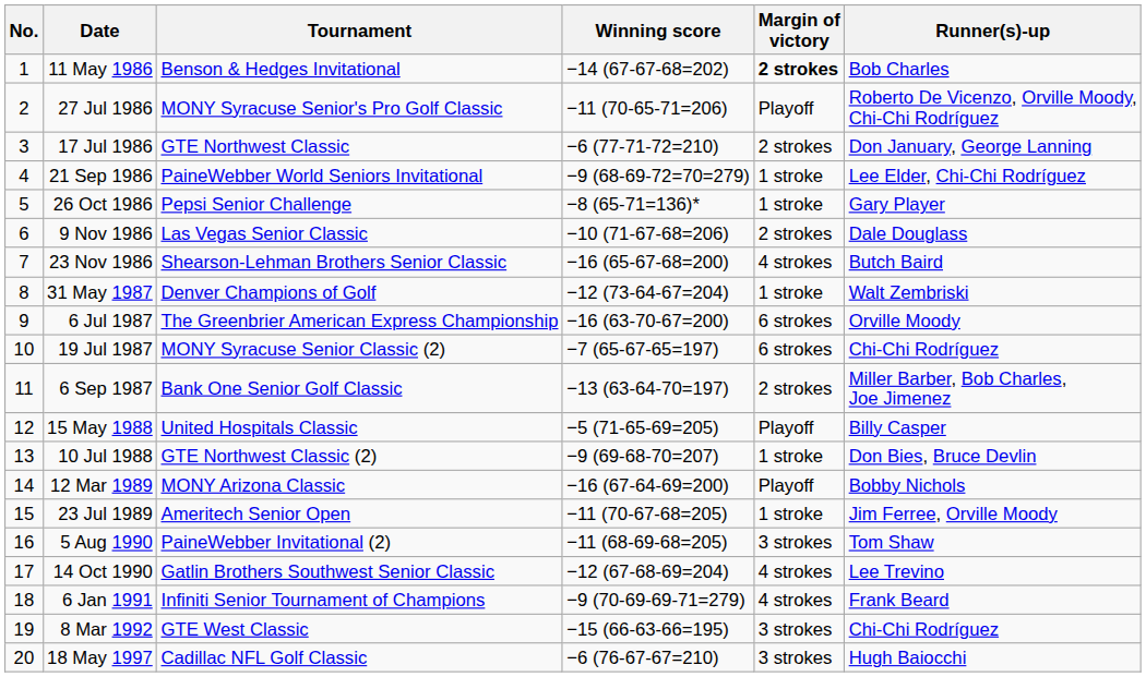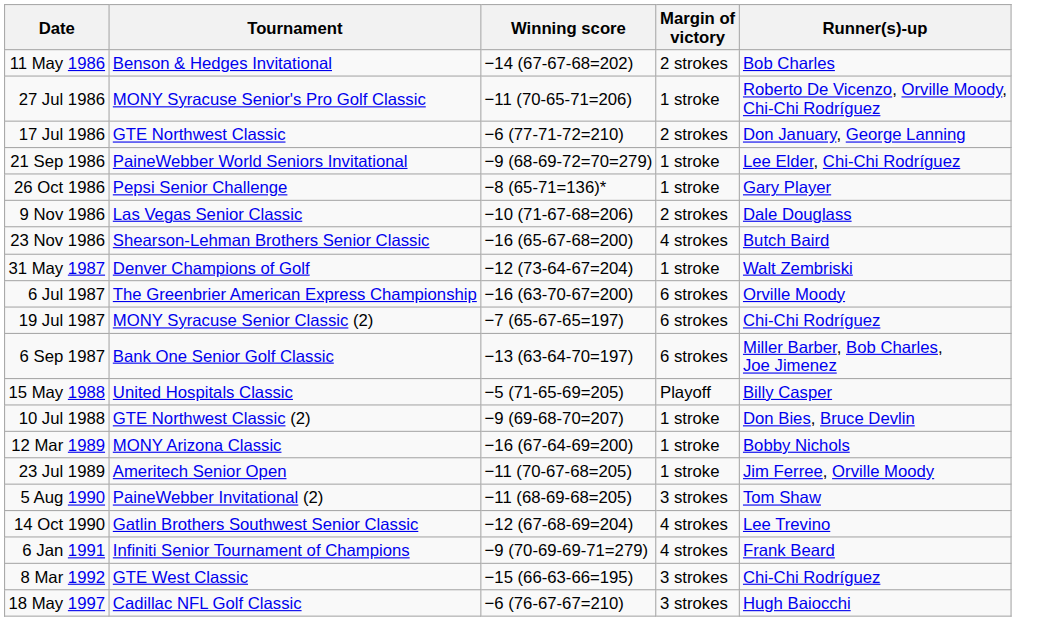- column: No. | 1 | 2 | 3 | 4 | 5 | 6 | 7 | 8 | 9 | 10 | 11 | 12 | 13 | 14 | 15 | 16 | 17 | 18 | 19 | 20
11 May 1986 | Margin of victory: bold -> normal
27 Jul 1986 | Margin of victory: Playoff -> 1 stroke
6 Sep 1987 | Margin of victory: 2 strokes -> 6 strokes
12 Mar 1989 | Margin of victory: Playoff -> 1 stroke
